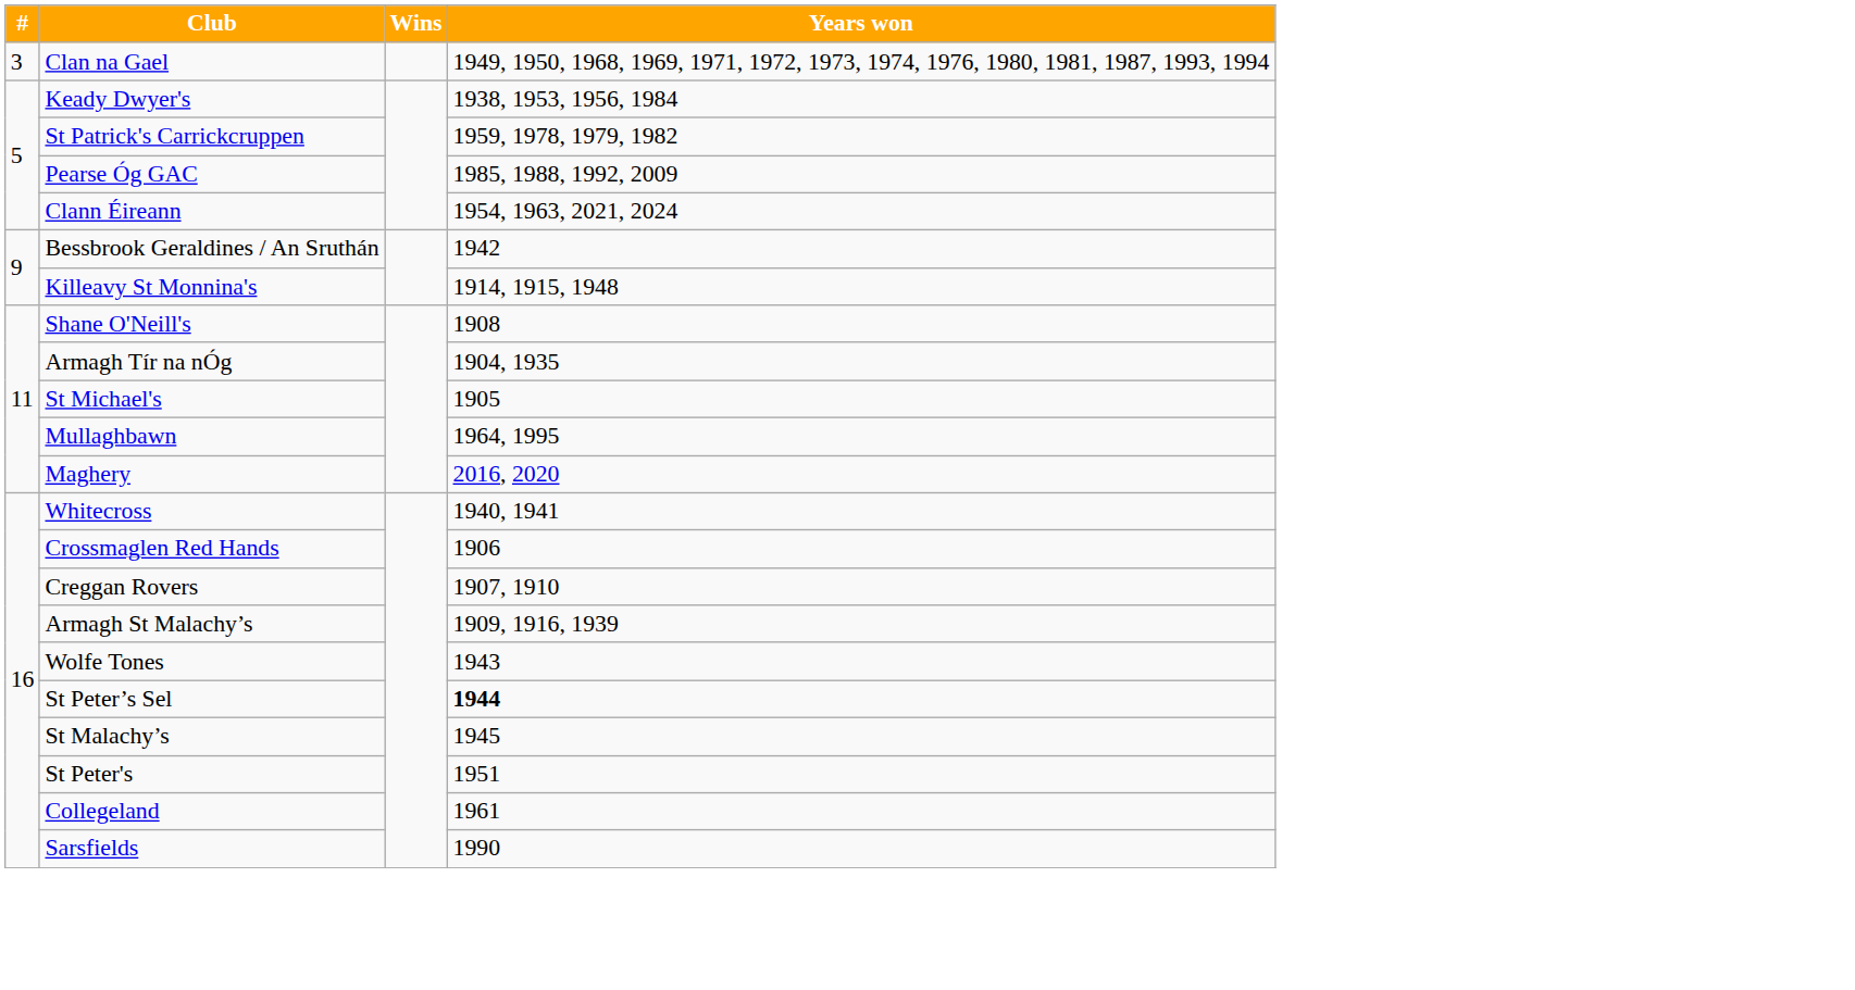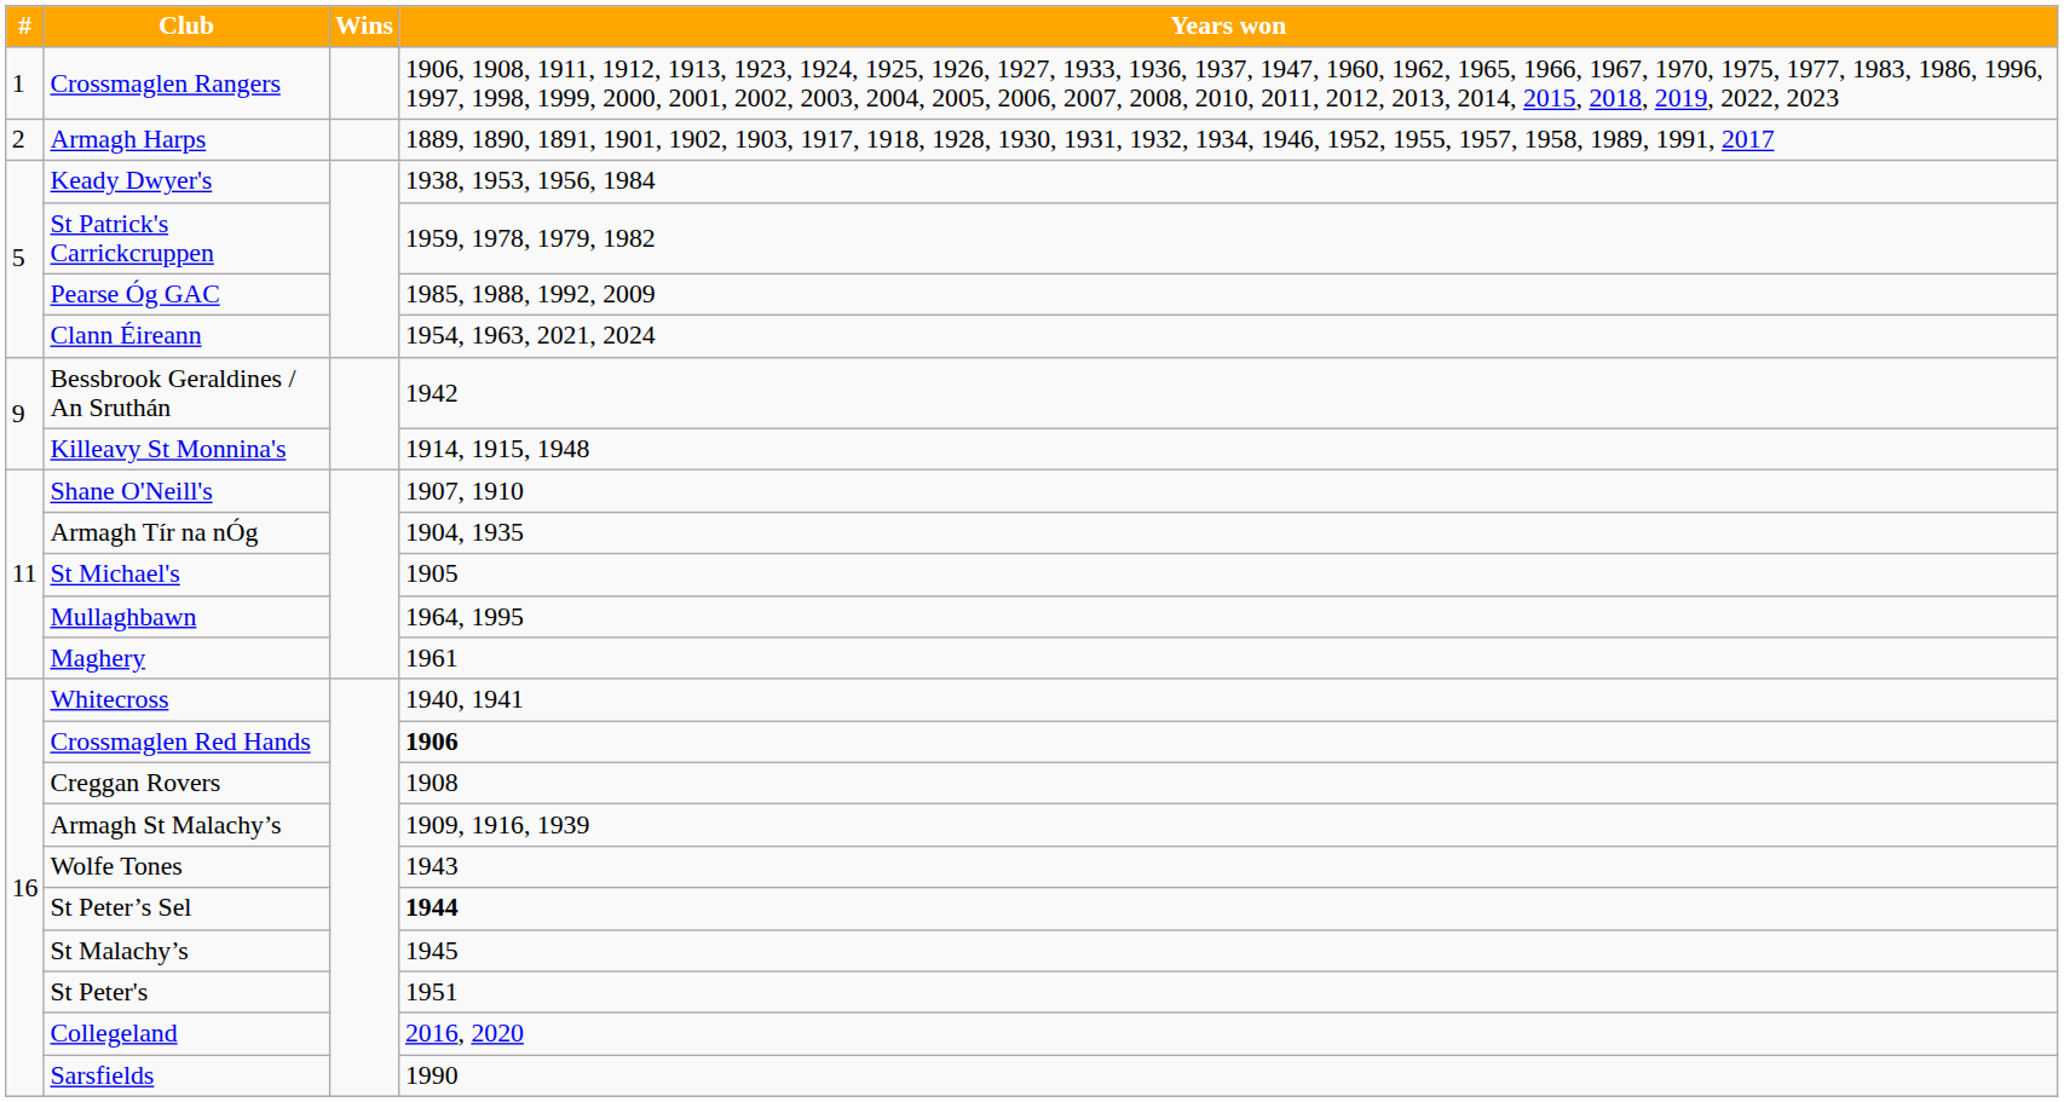+ row: 1 | Crossmaglen Rangers | 1906, 1908, 1911, 1912, 1913, 1923, 1924, 1925, 1926, 1927, 1933, 1936, 1937, 1947, 1960, 1962, 1965, 1966, 1967, 1970, 1975, 1977, 1983, 1986, 1996, 1997, 1998, 1999, 2000, 2001, 2002, 2003, 2004, 2005, 2006, 2007, 2008, 2010, 2011, 2012, 2013, 2014, 2015, 2018, 2019, 2022, 2023
+ row: 2 | Armagh Harps | 1889, 1890, 1891, 1901, 1902, 1903, 1917, 1918, 1928, 1930, 1931, 1932, 1934, 1946, 1952, 1955, 1957, 1958, 1989, 1991, 2017
- row: 3 | Clan na Gael | 1949, 1950, 1968, 1969, 1971, 1972, 1973, 1974, 1976, 1980, 1981, 1987, 1993, 1994
Shane O'Neill's | Years won: 1908 -> 1907, 1910
Maghery | Years won: 2016, 2020 -> 1961
Crossmaglen Red Hands | Years won: normal -> bold
Creggan Rovers | Years won: 1907, 1910 -> 1908
Collegeland | Years won: 1961 -> 2016, 2020
